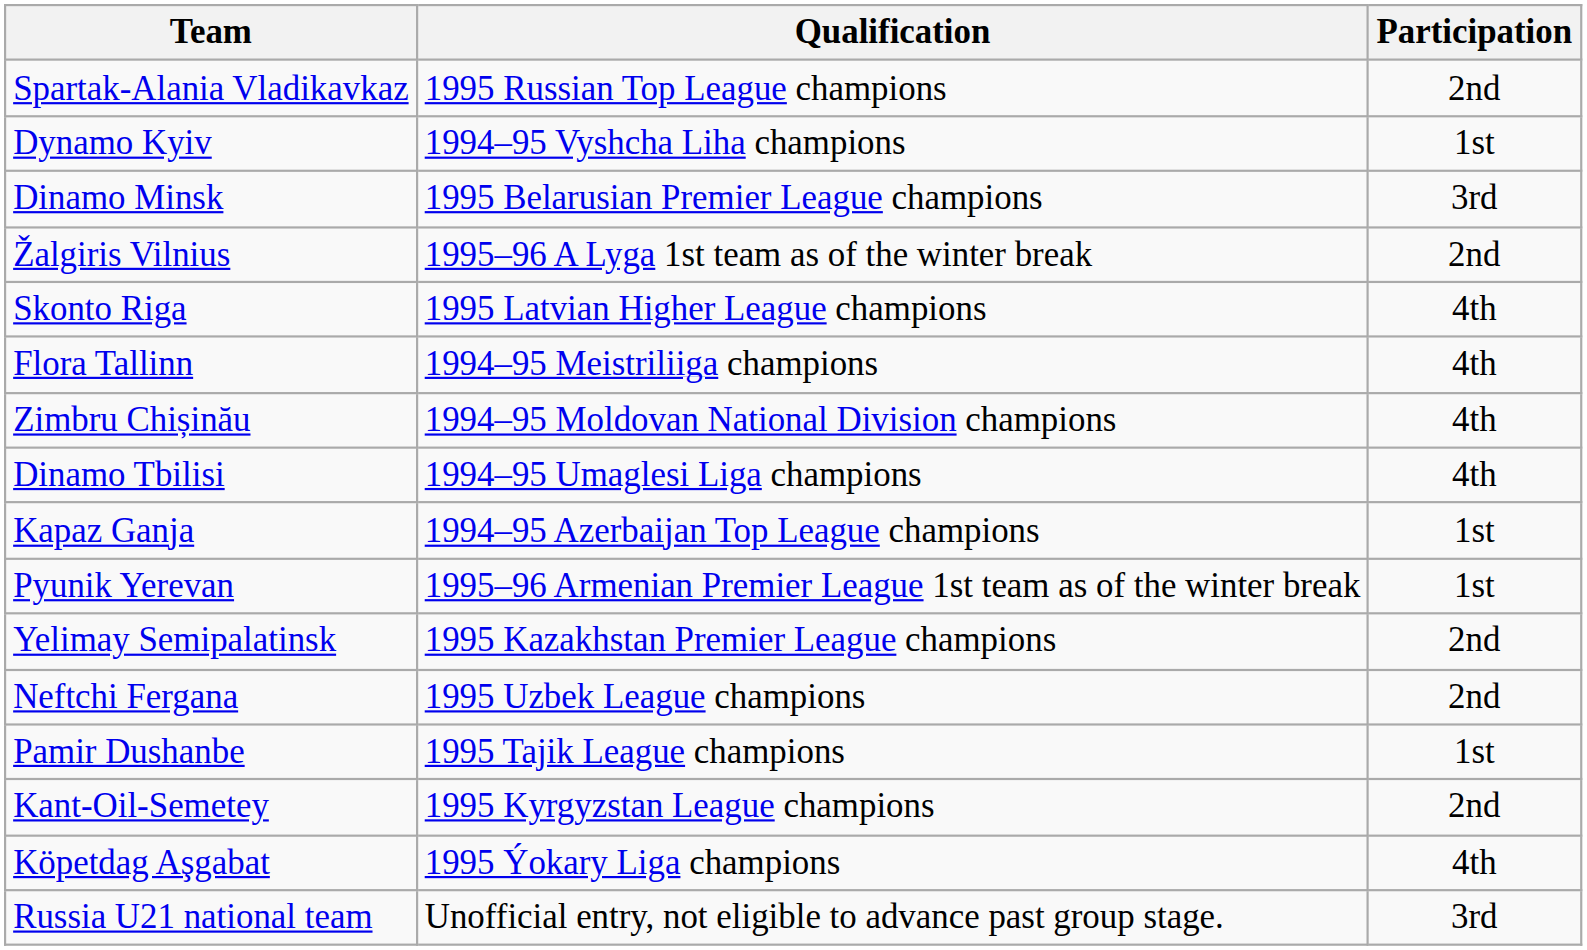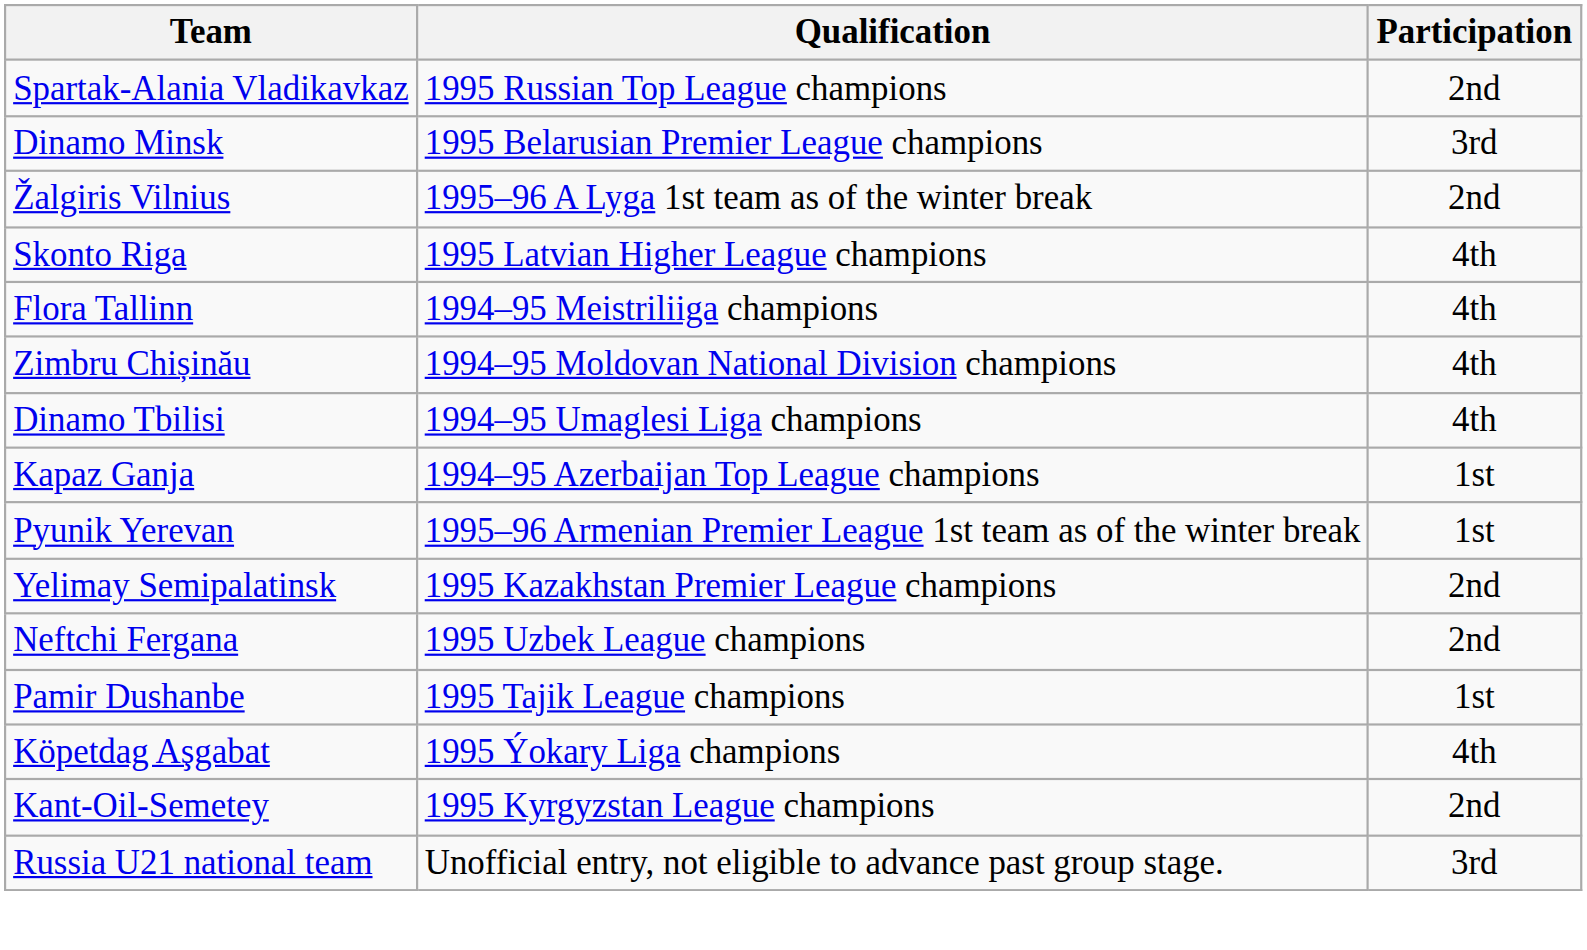- row: Dynamo Kyiv | 1994–95 Vyshcha Liha champions | 1st
rows swapped: Kant-Oil-Semetey <-> Köpetdag Aşgabat
